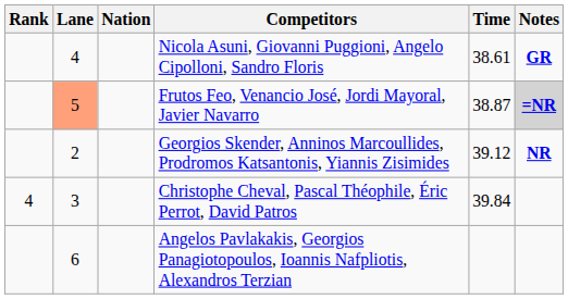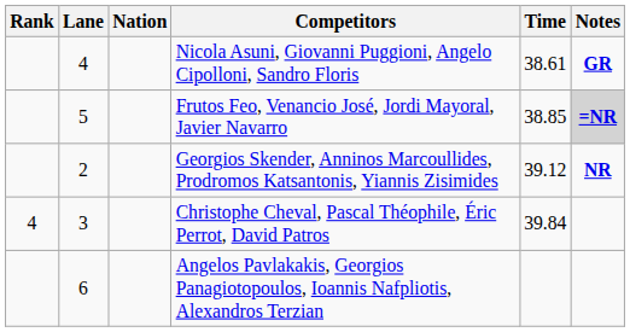Frutos Feo, Venancio José, Jordi Mayoral, Javier Navarro | Lane: lightsalmon background -> no background
Frutos Feo, Venancio José, Jordi Mayoral, Javier Navarro | Time: 38.87 -> 38.85
